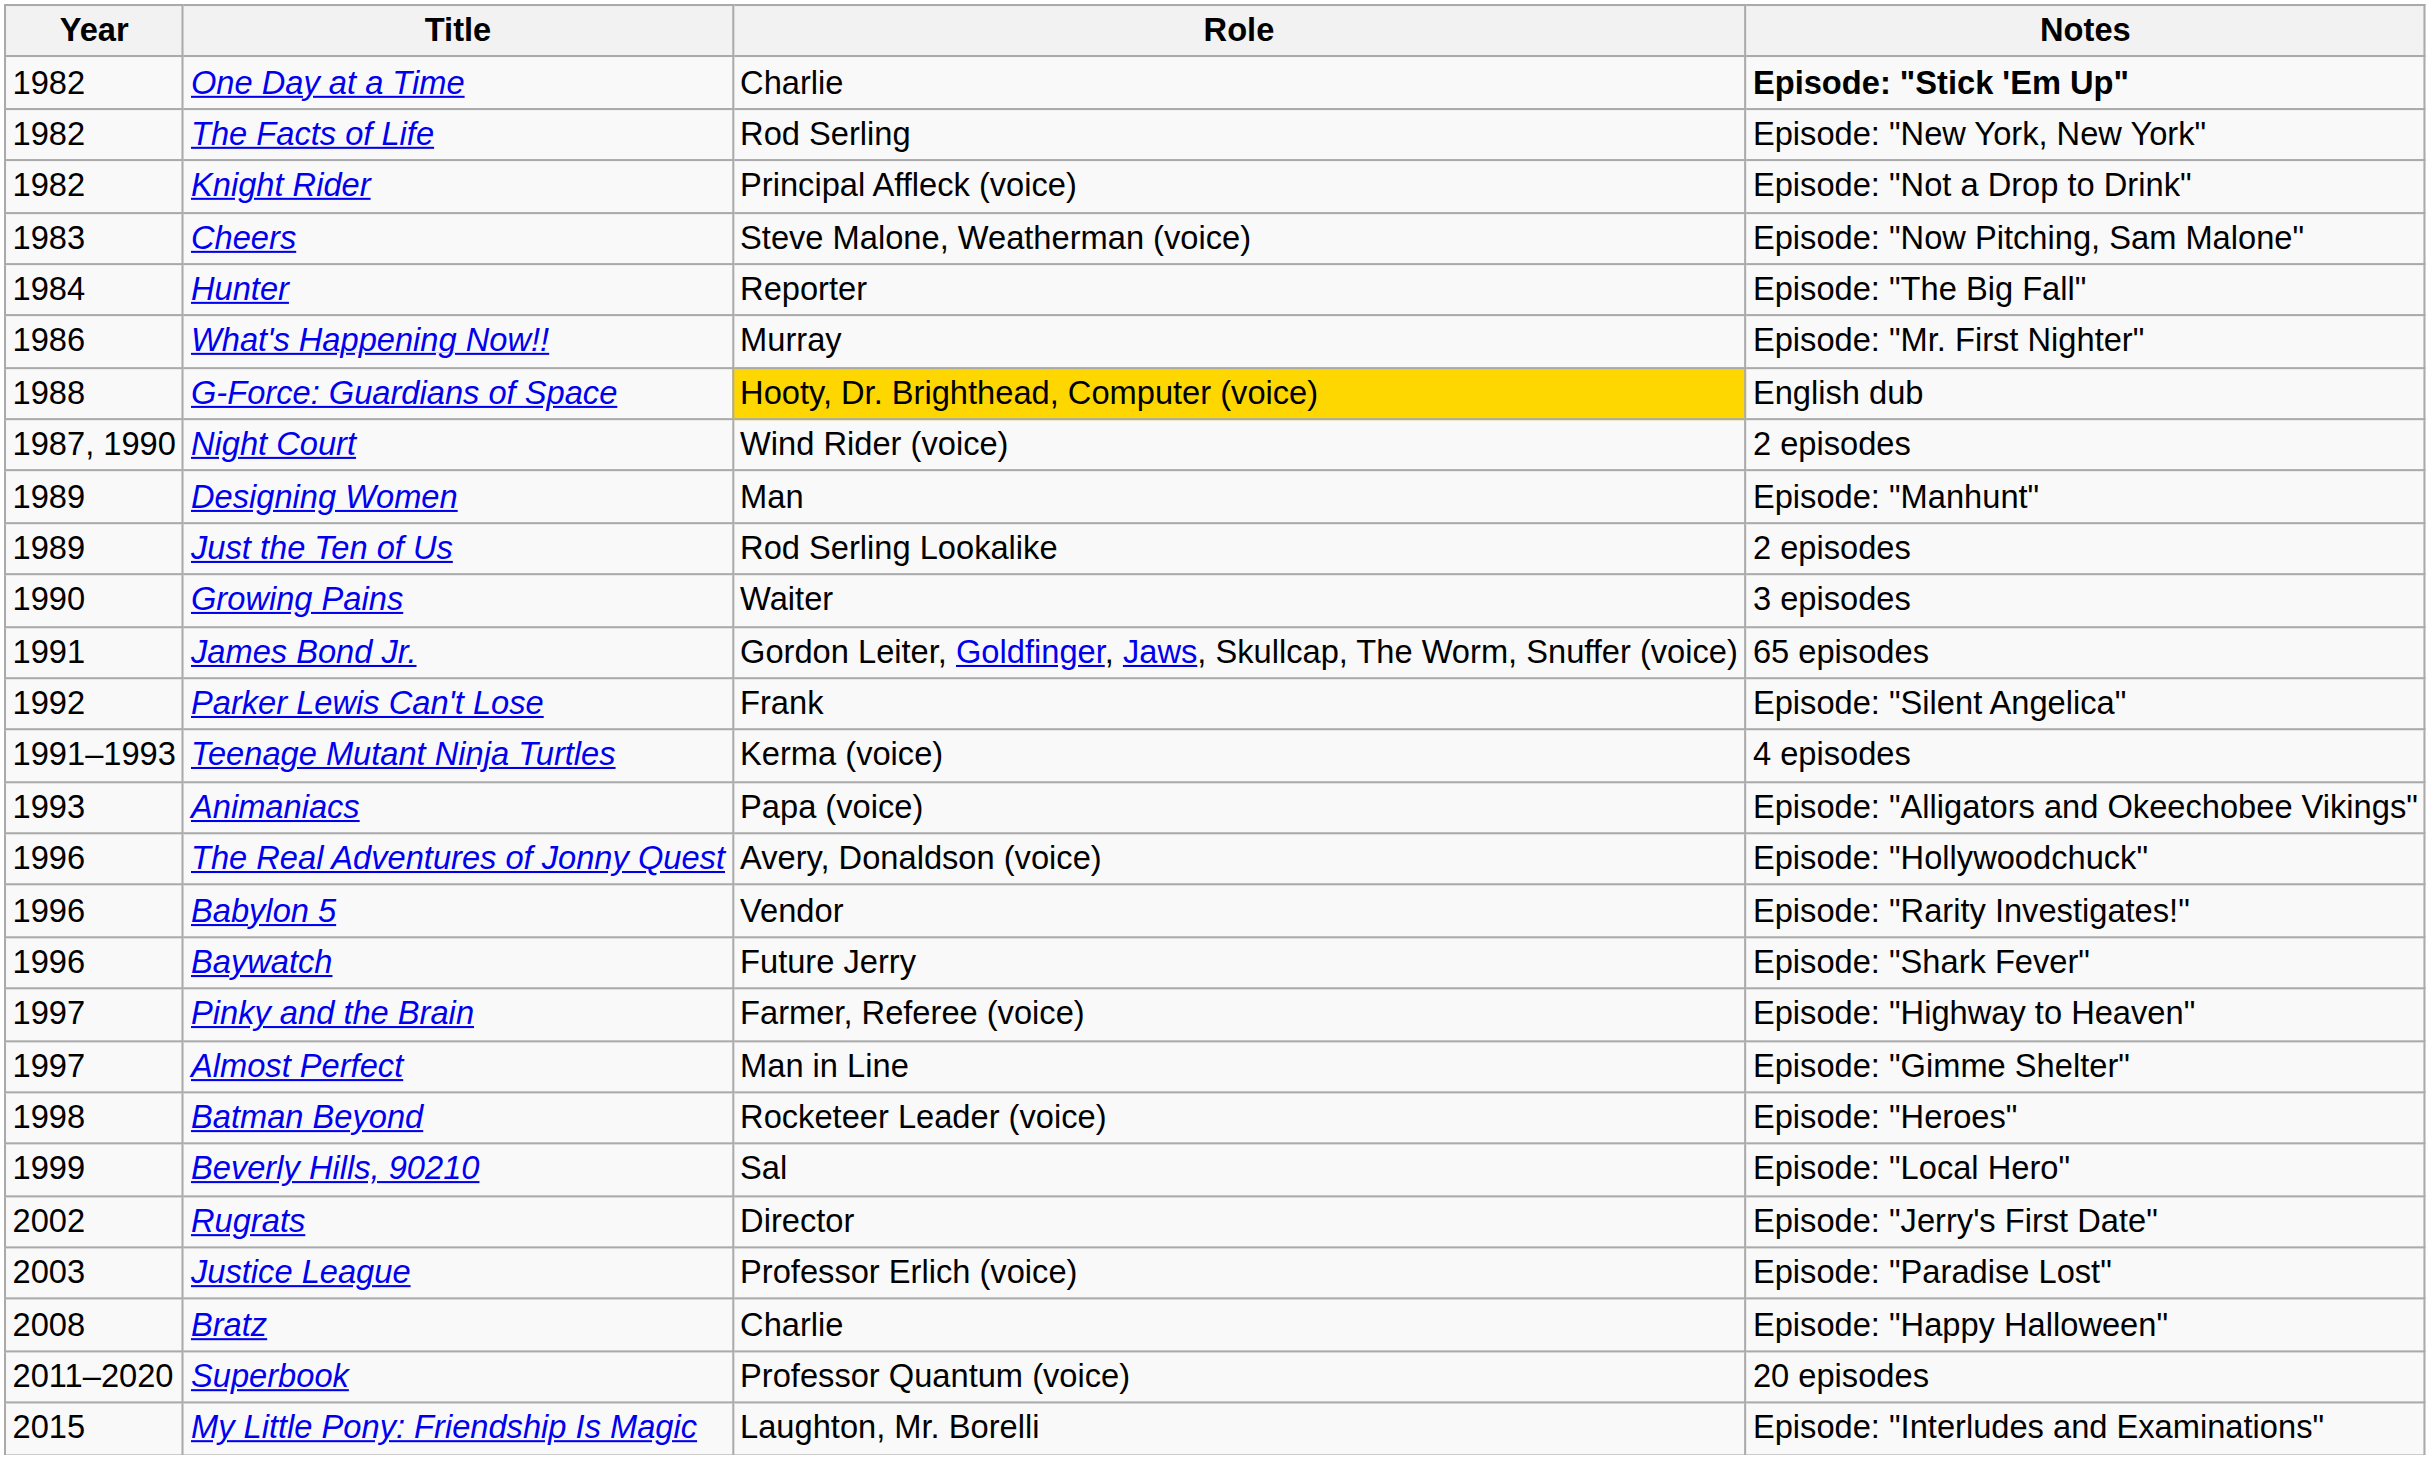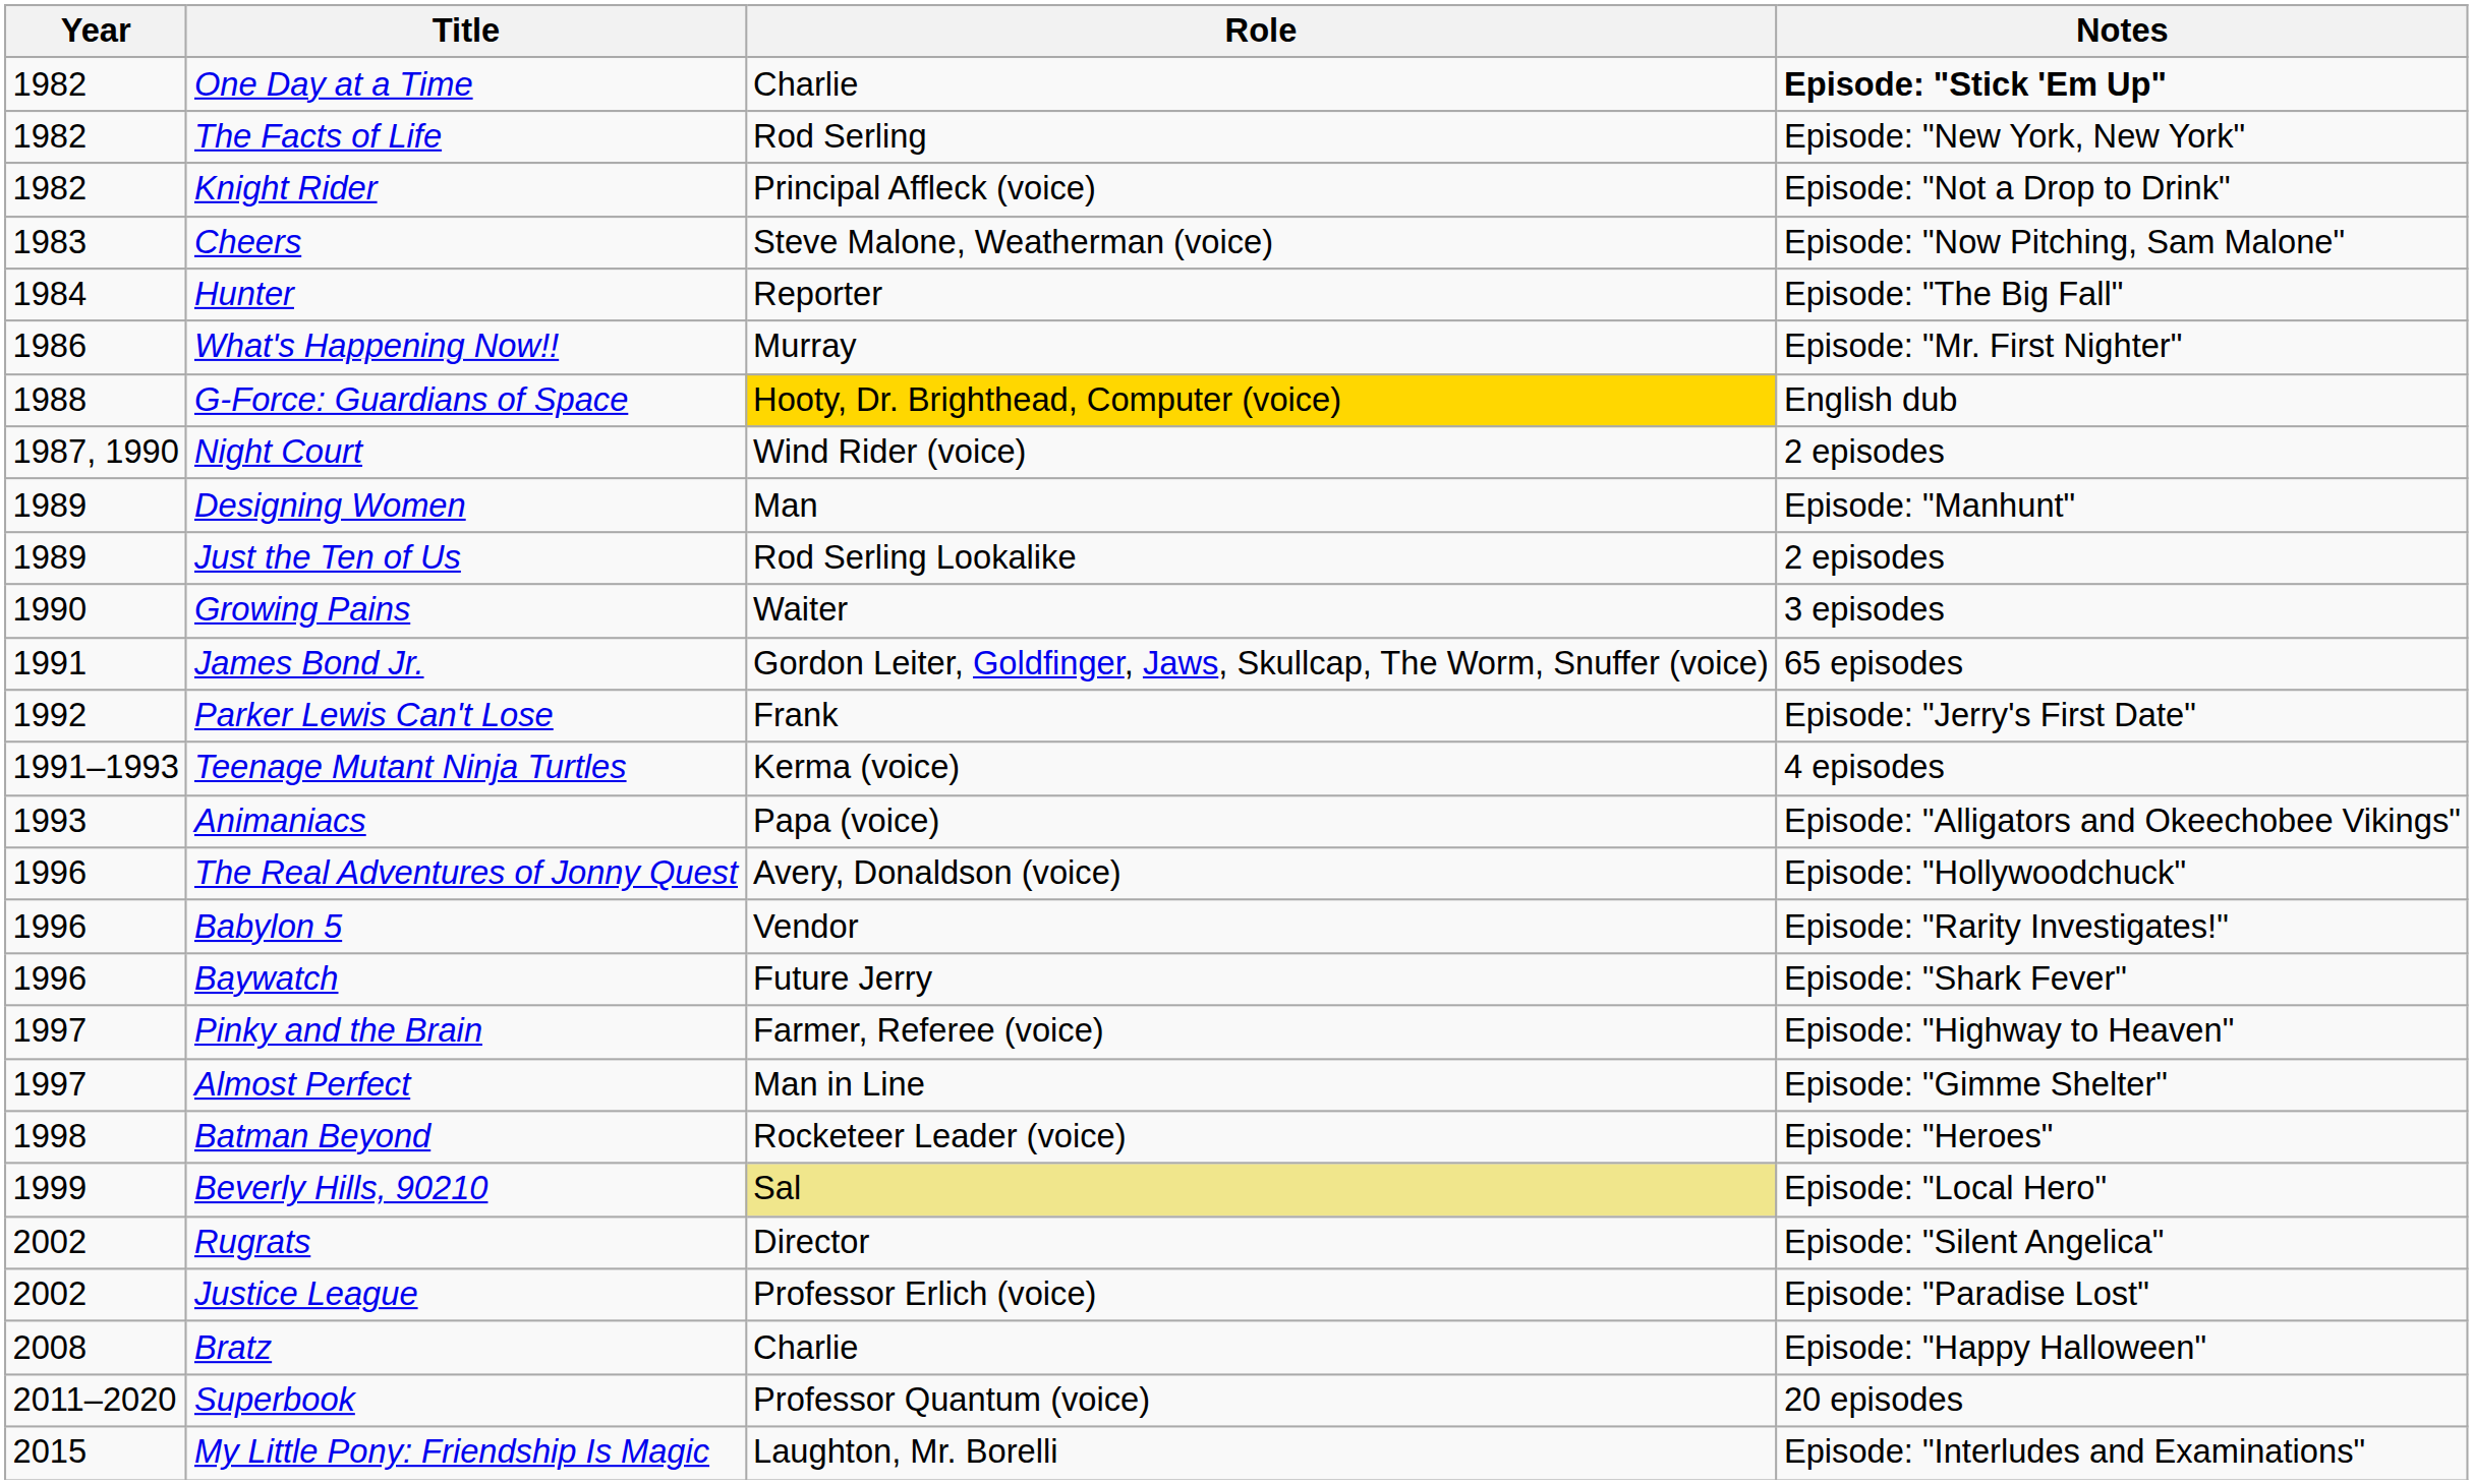Parker Lewis Can't Lose | Notes: Episode: "Silent Angelica" -> Episode: "Jerry's First Date"
Beverly Hills, 90210 | Role: no background -> khaki background
Rugrats | Notes: Episode: "Jerry's First Date" -> Episode: "Silent Angelica"
Justice League | Year: 2003 -> 2002
